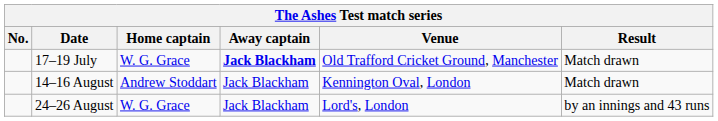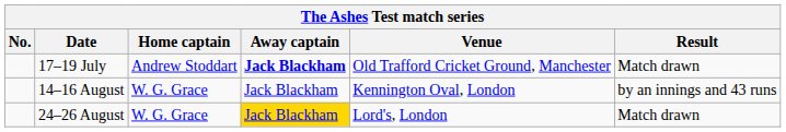17–19 July | Home captain: W. G. Grace -> Andrew Stoddart
14–16 August | Home captain: Andrew Stoddart -> W. G. Grace
14–16 August | Result: Match drawn -> by an innings and 43 runs
24–26 August | Away captain: no background -> gold background
24–26 August | Result: by an innings and 43 runs -> Match drawn
